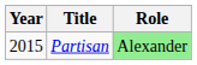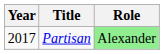Partisan | Year: 2015 -> 2017
